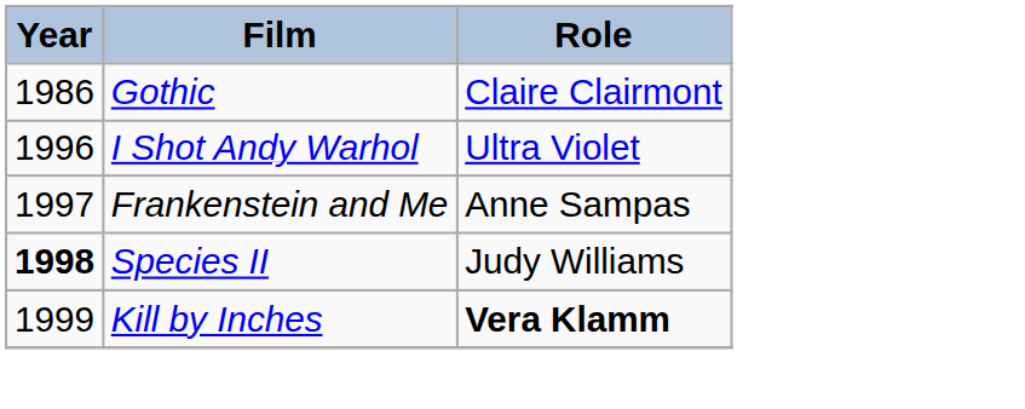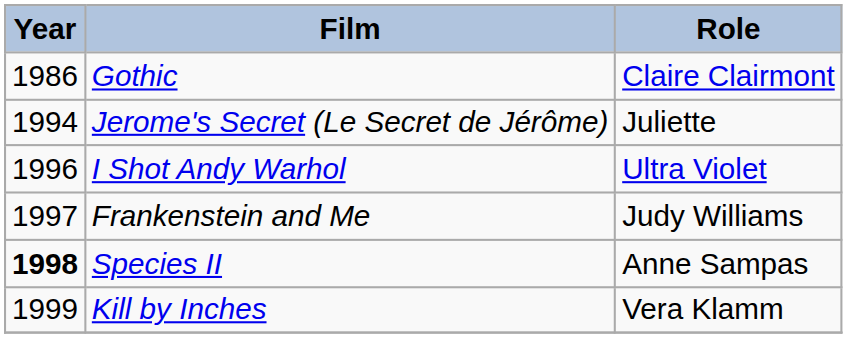+ row: 1994 | Jerome's Secret (Le Secret de Jérôme) | Juliette
Frankenstein and Me | Role: Anne Sampas -> Judy Williams
Species II | Role: Judy Williams -> Anne Sampas
Kill by Inches | Role: bold -> normal
